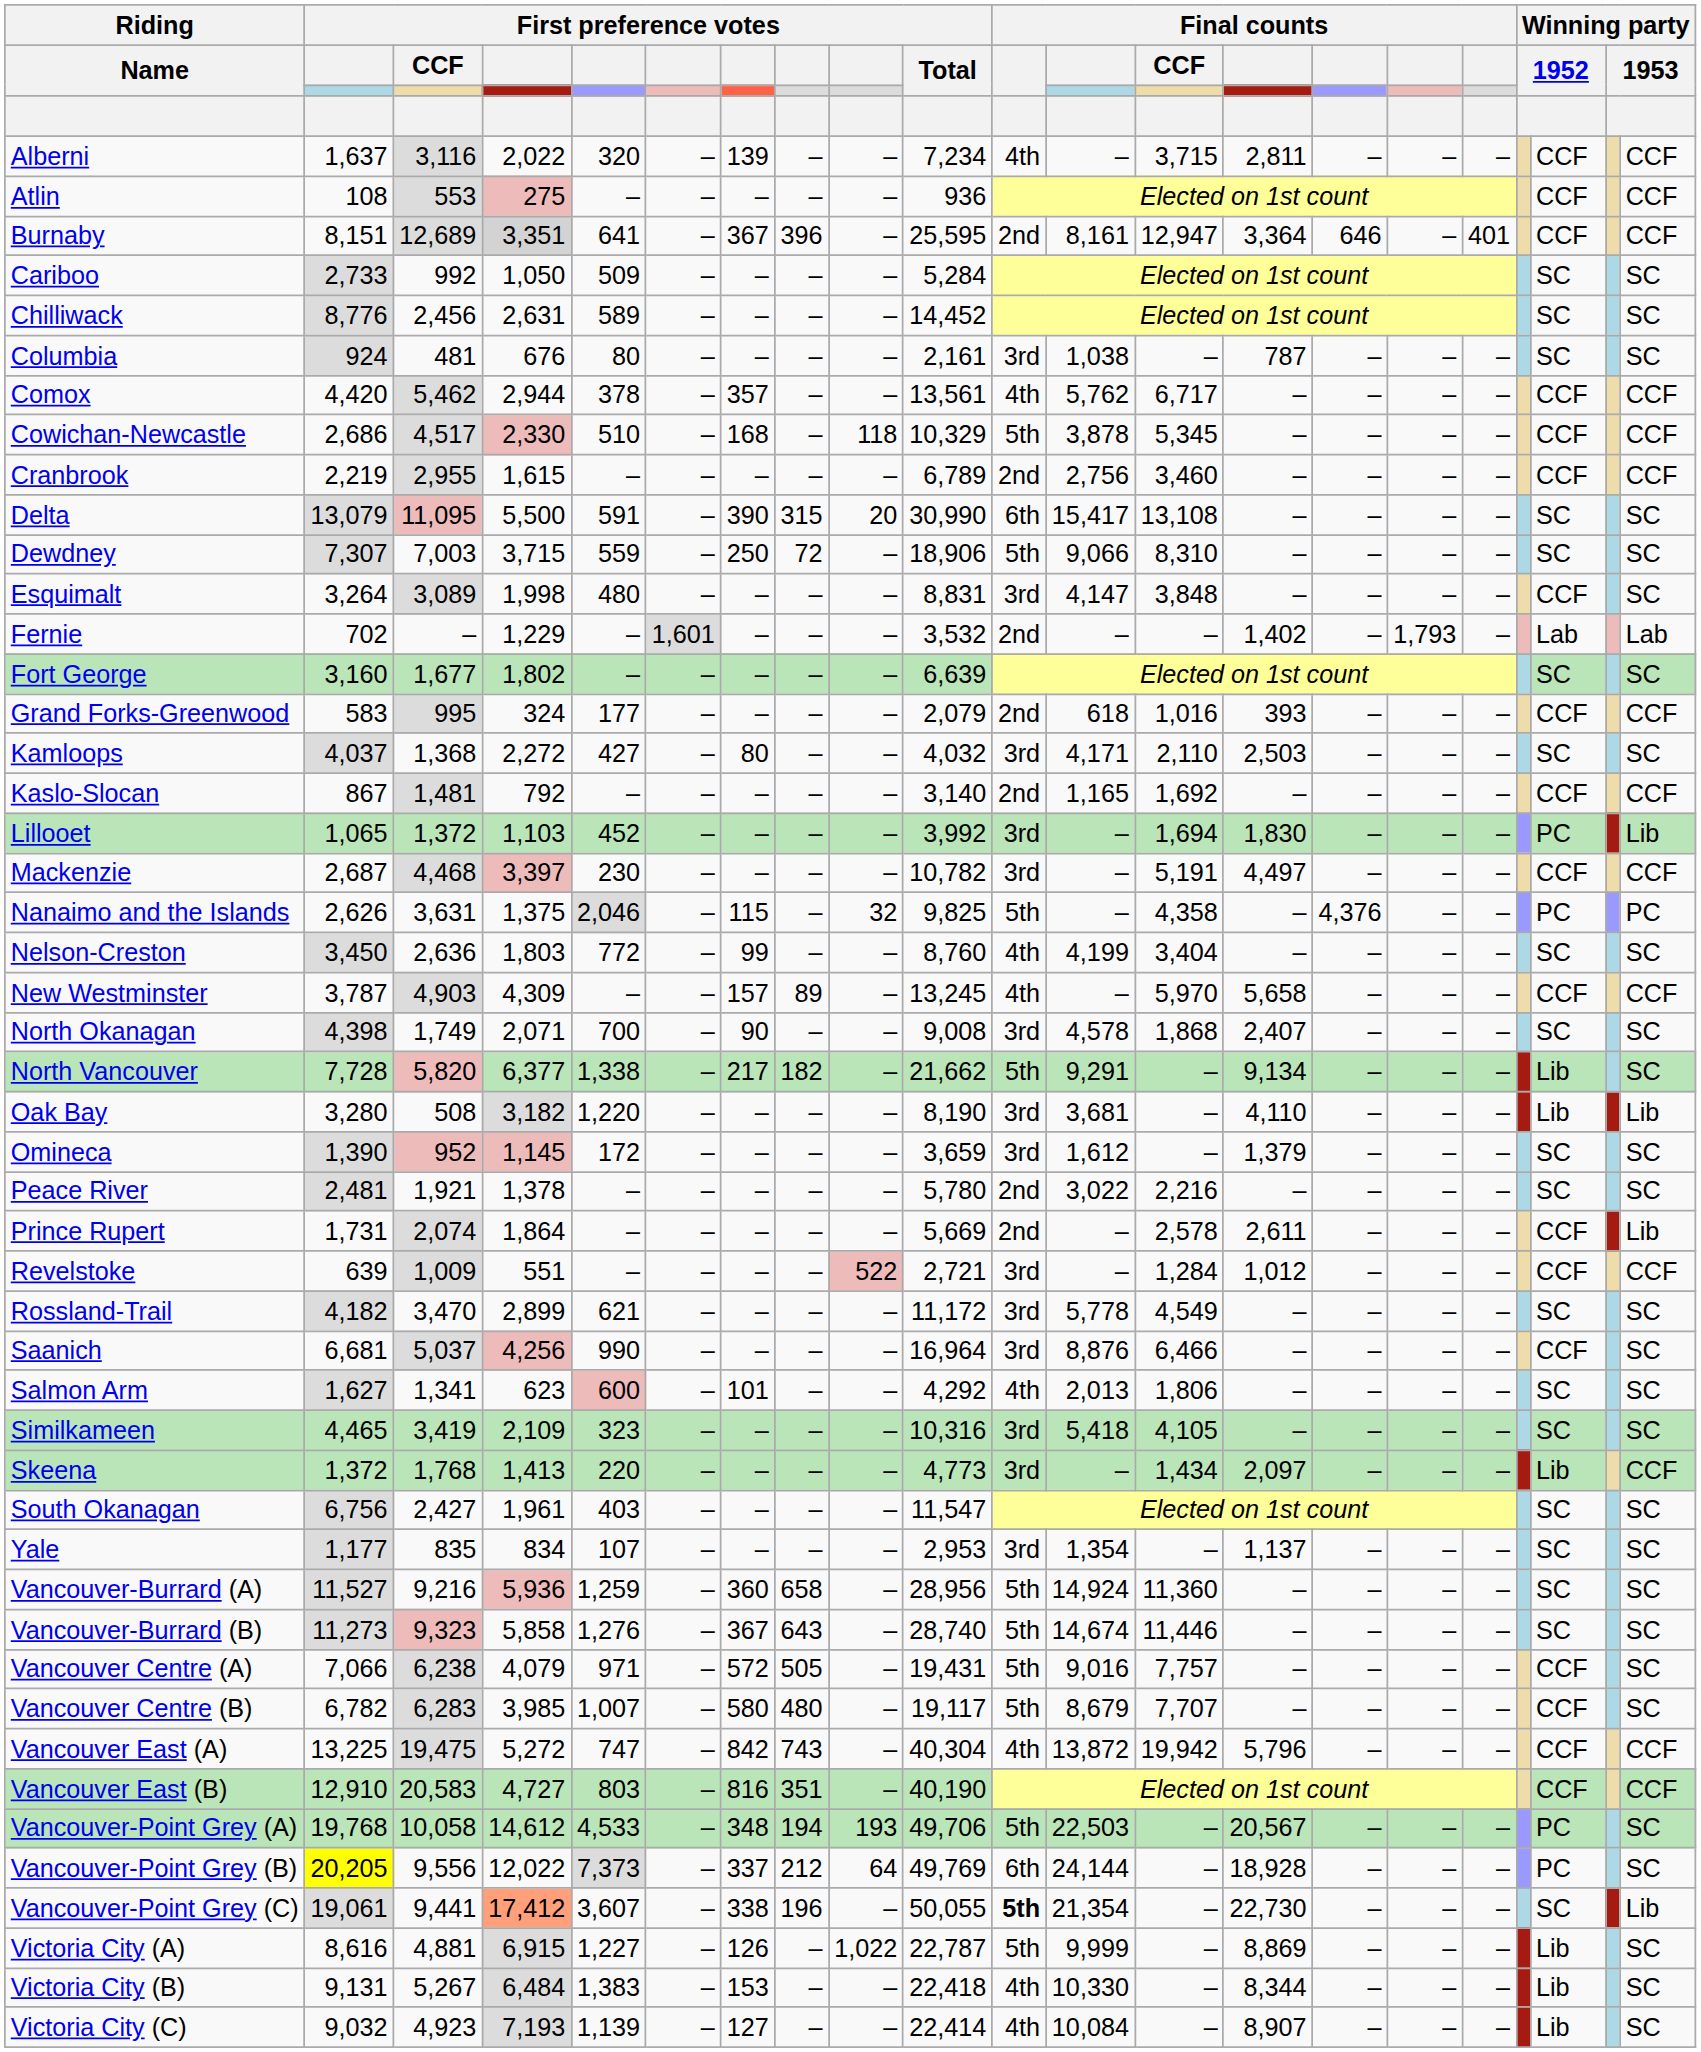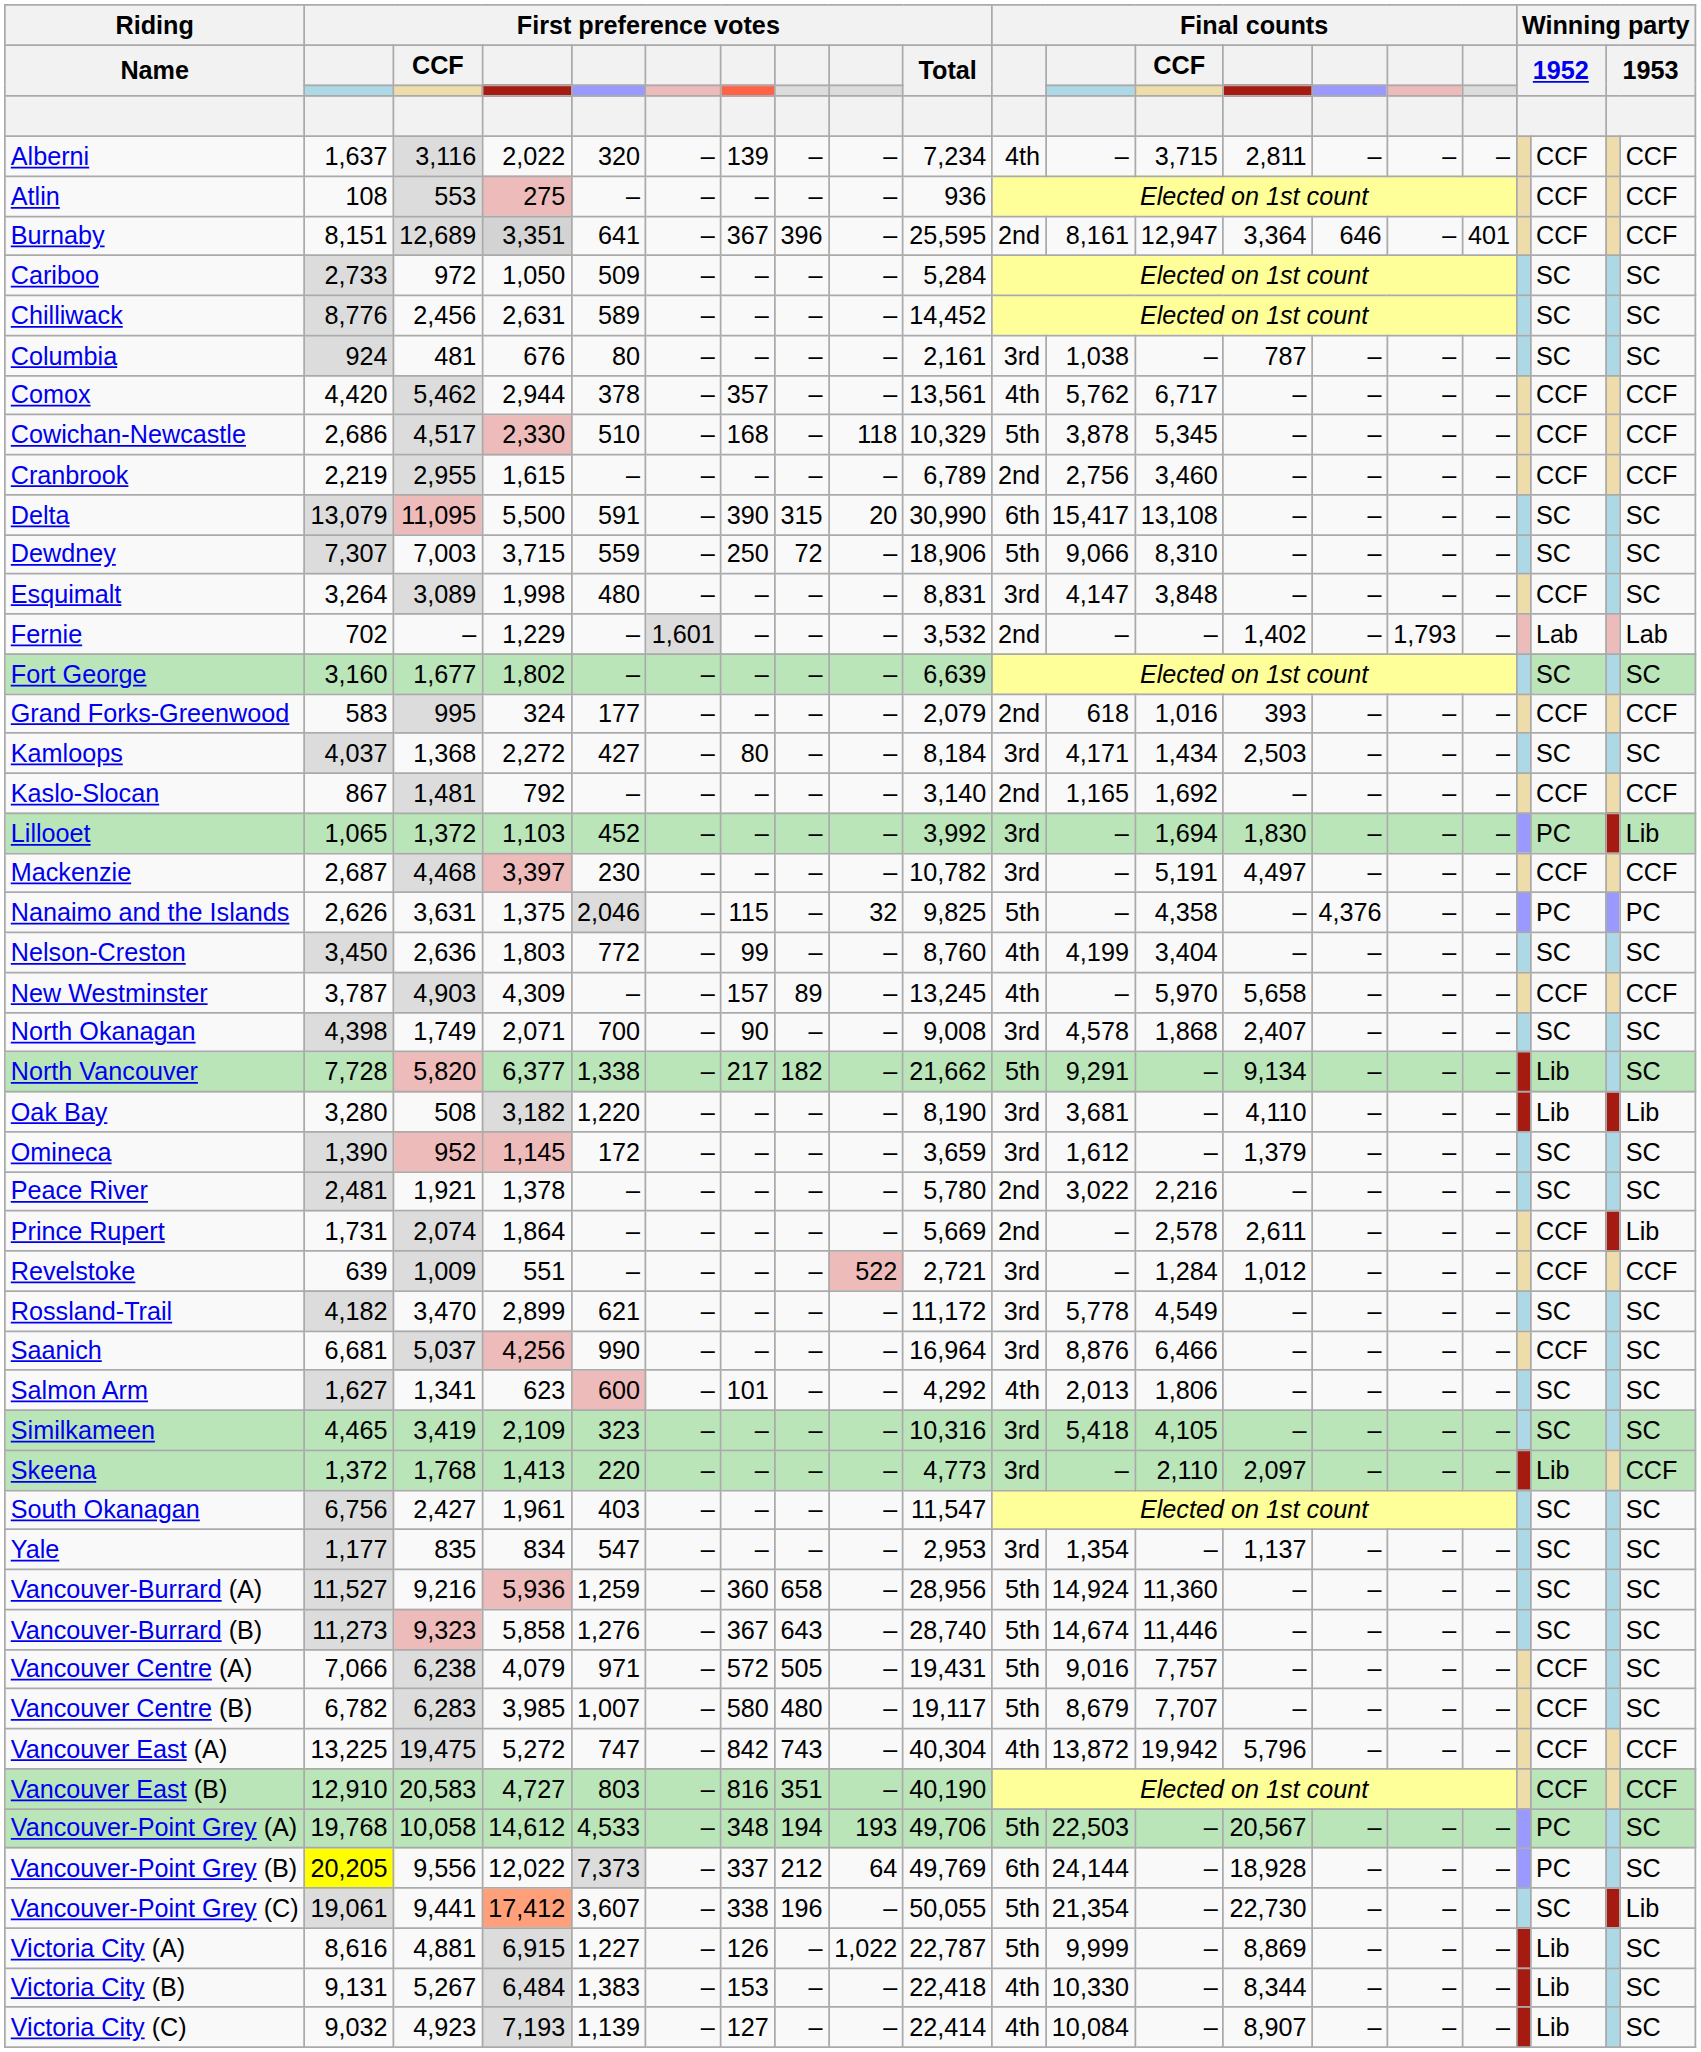Cariboo | First preference votes / CCF: 992 -> 972
Kamloops | First preference votes / Total: 4,032 -> 8,184
Kamloops | Final counts / CCF: 2,110 -> 1,434
Skeena | Final counts / CCF: 1,434 -> 2,110
Yale | column 5: 107 -> 547
Vancouver-Point Grey (C) | column 11: bold -> normal
